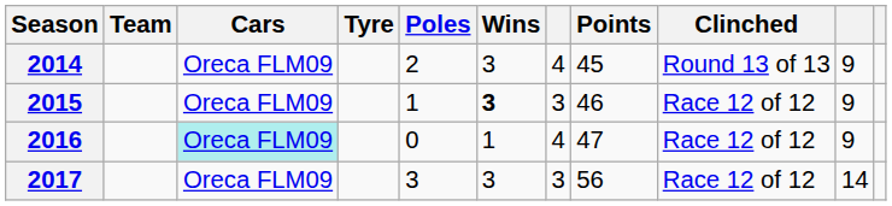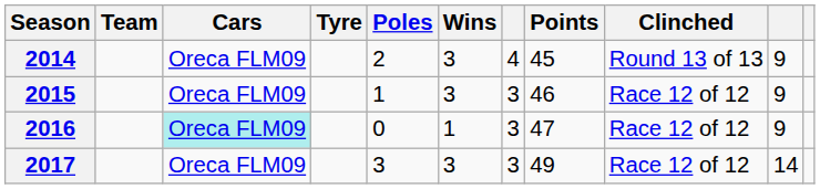2015 | Wins: bold -> normal
2016 | column 7: 4 -> 3
2017 | Points: 56 -> 49
